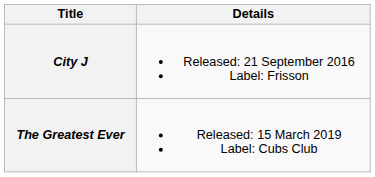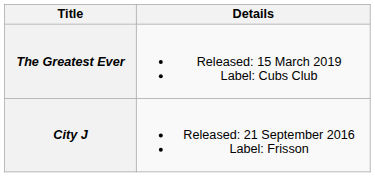rows swapped: City J <-> The Greatest Ever
